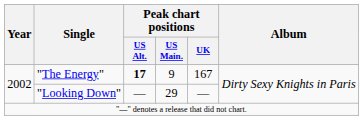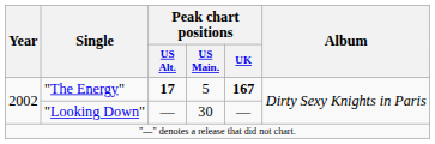"The Energy" | Peak chart positions / US Main.: 9 -> 5
"The Energy" | Peak chart positions / UK: normal -> bold
"Looking Down" | Peak chart positions / US Main.: 29 -> 30
